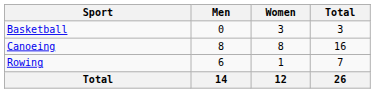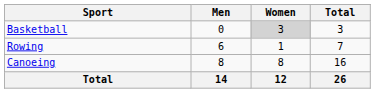Basketball | Women: no background -> lightgrey background
rows swapped: Canoeing <-> Rowing
